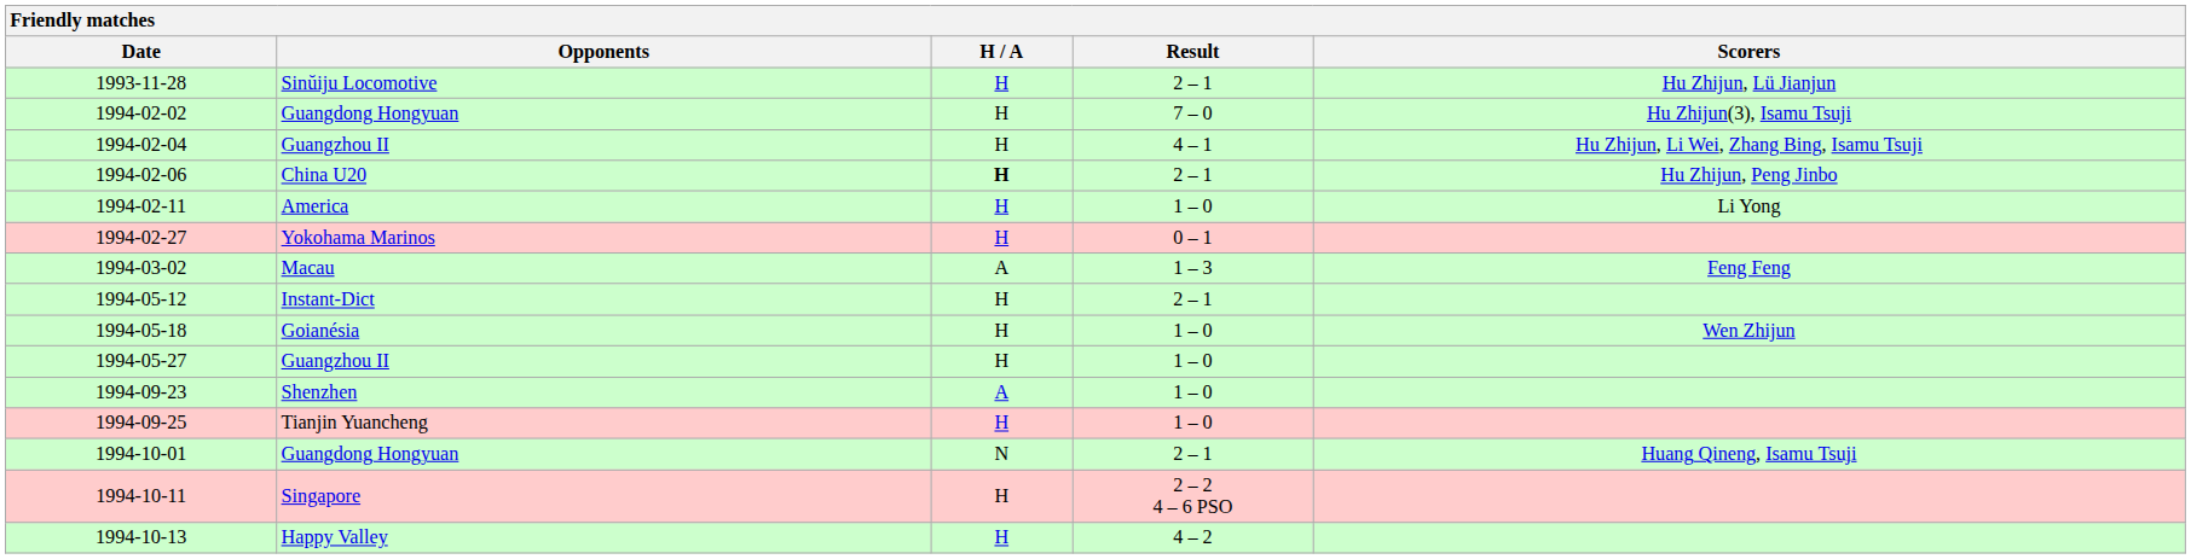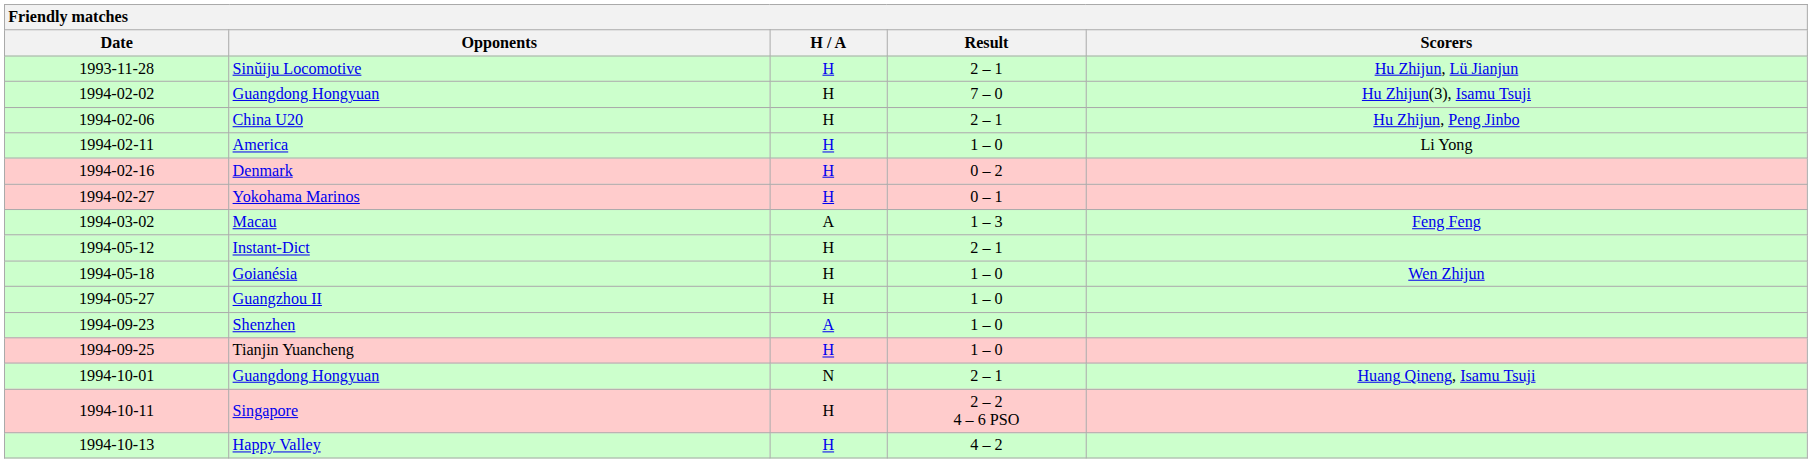- row: 1994-02-04 | Guangzhou II | H | 4 – 1 | Hu Zhijun, Li Wei, Zhang Bing, Isamu Tsuji
1994-02-06 | H / A: bold -> normal
+ row: 1994-02-16 | Denmark | H | 0 – 2
